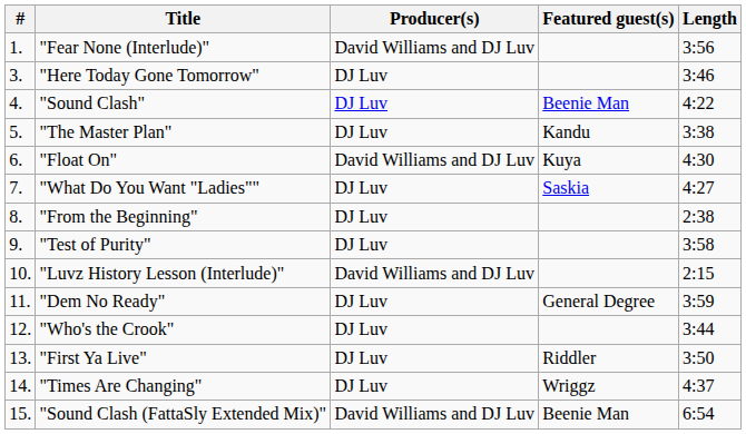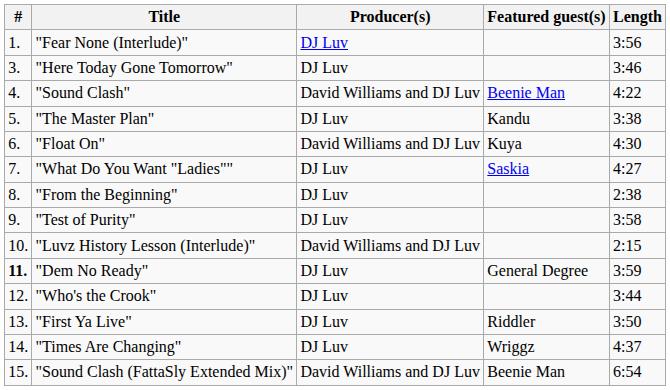"Fear None (Interlude)" | Producer(s): David Williams and DJ Luv -> DJ Luv
"Sound Clash" | Producer(s): DJ Luv -> David Williams and DJ Luv
"Dem No Ready" | #: normal -> bold
